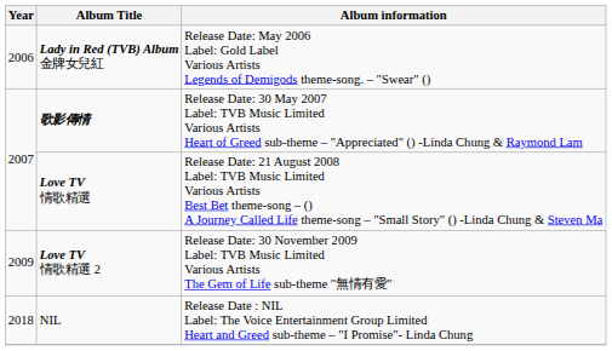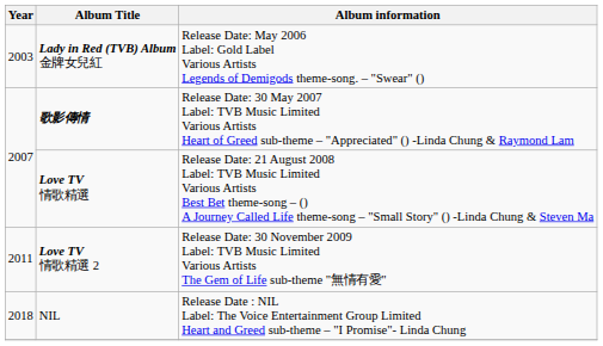Lady in Red (TVB) Album 金牌女兒紅 | Year: 2006 -> 2003
Love TV 情歌精選 2 | Year: 2009 -> 2011
